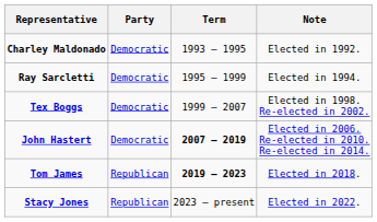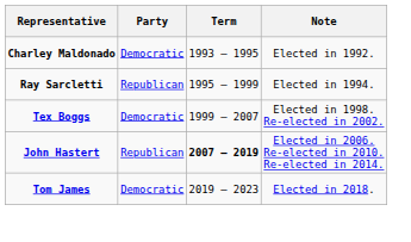Ray Sarcletti | Party: Democratic -> Republican
John Hastert | Party: Democratic -> Republican
Tom James | Party: Republican -> Democratic
Tom James | Term: bold -> normal
- row: Stacy Jones | Republican | 2023 – present | Elected in 2022.
